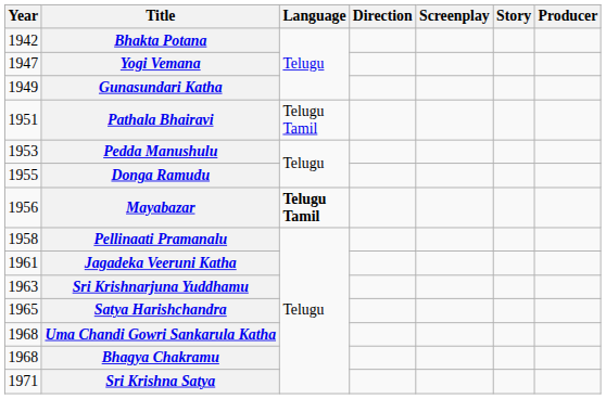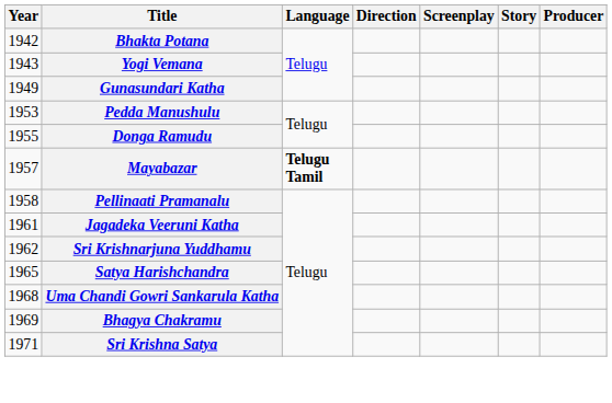Yogi Vemana | Year: 1947 -> 1943
- row: 1951 | Pathala Bhairavi | Telugu Tamil
Mayabazar | Year: 1956 -> 1957
Sri Krishnarjuna Yuddhamu | Year: 1963 -> 1962
Bhagya Chakramu | Year: 1968 -> 1969
